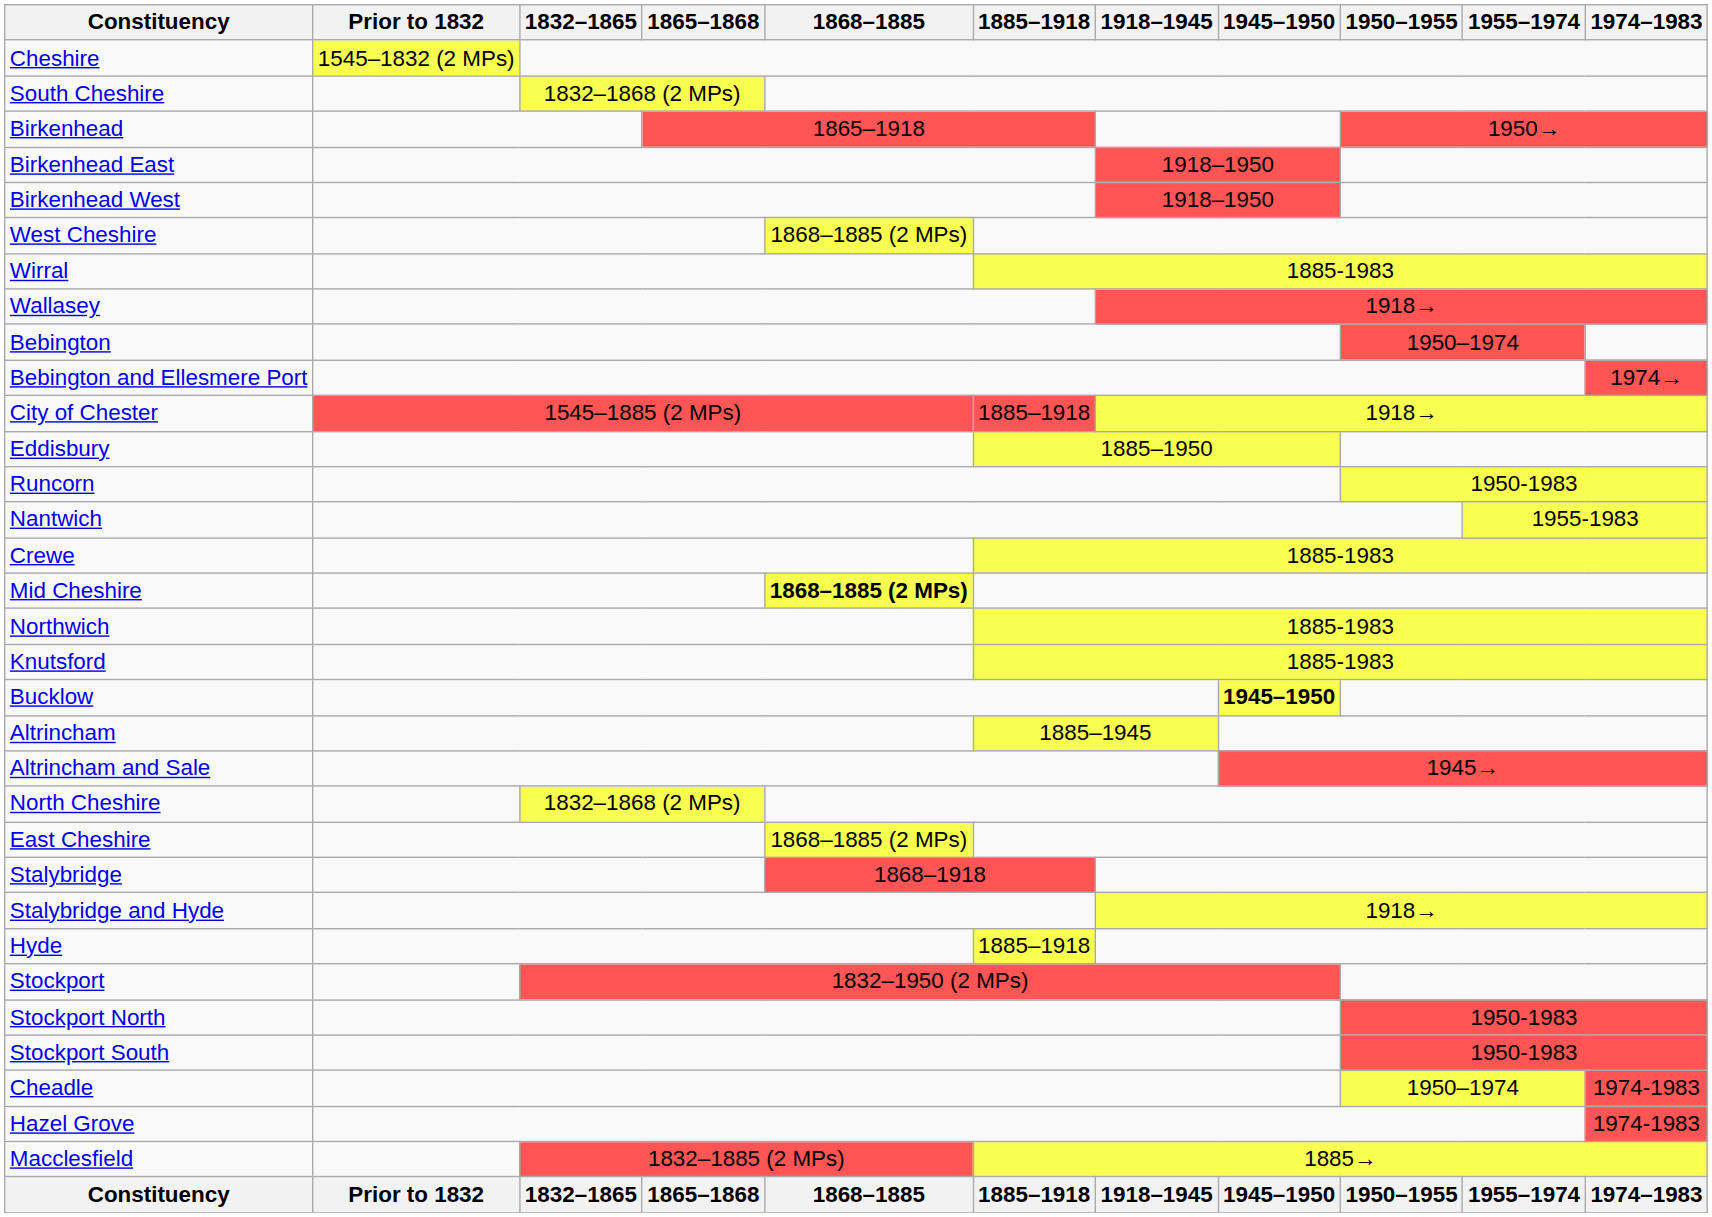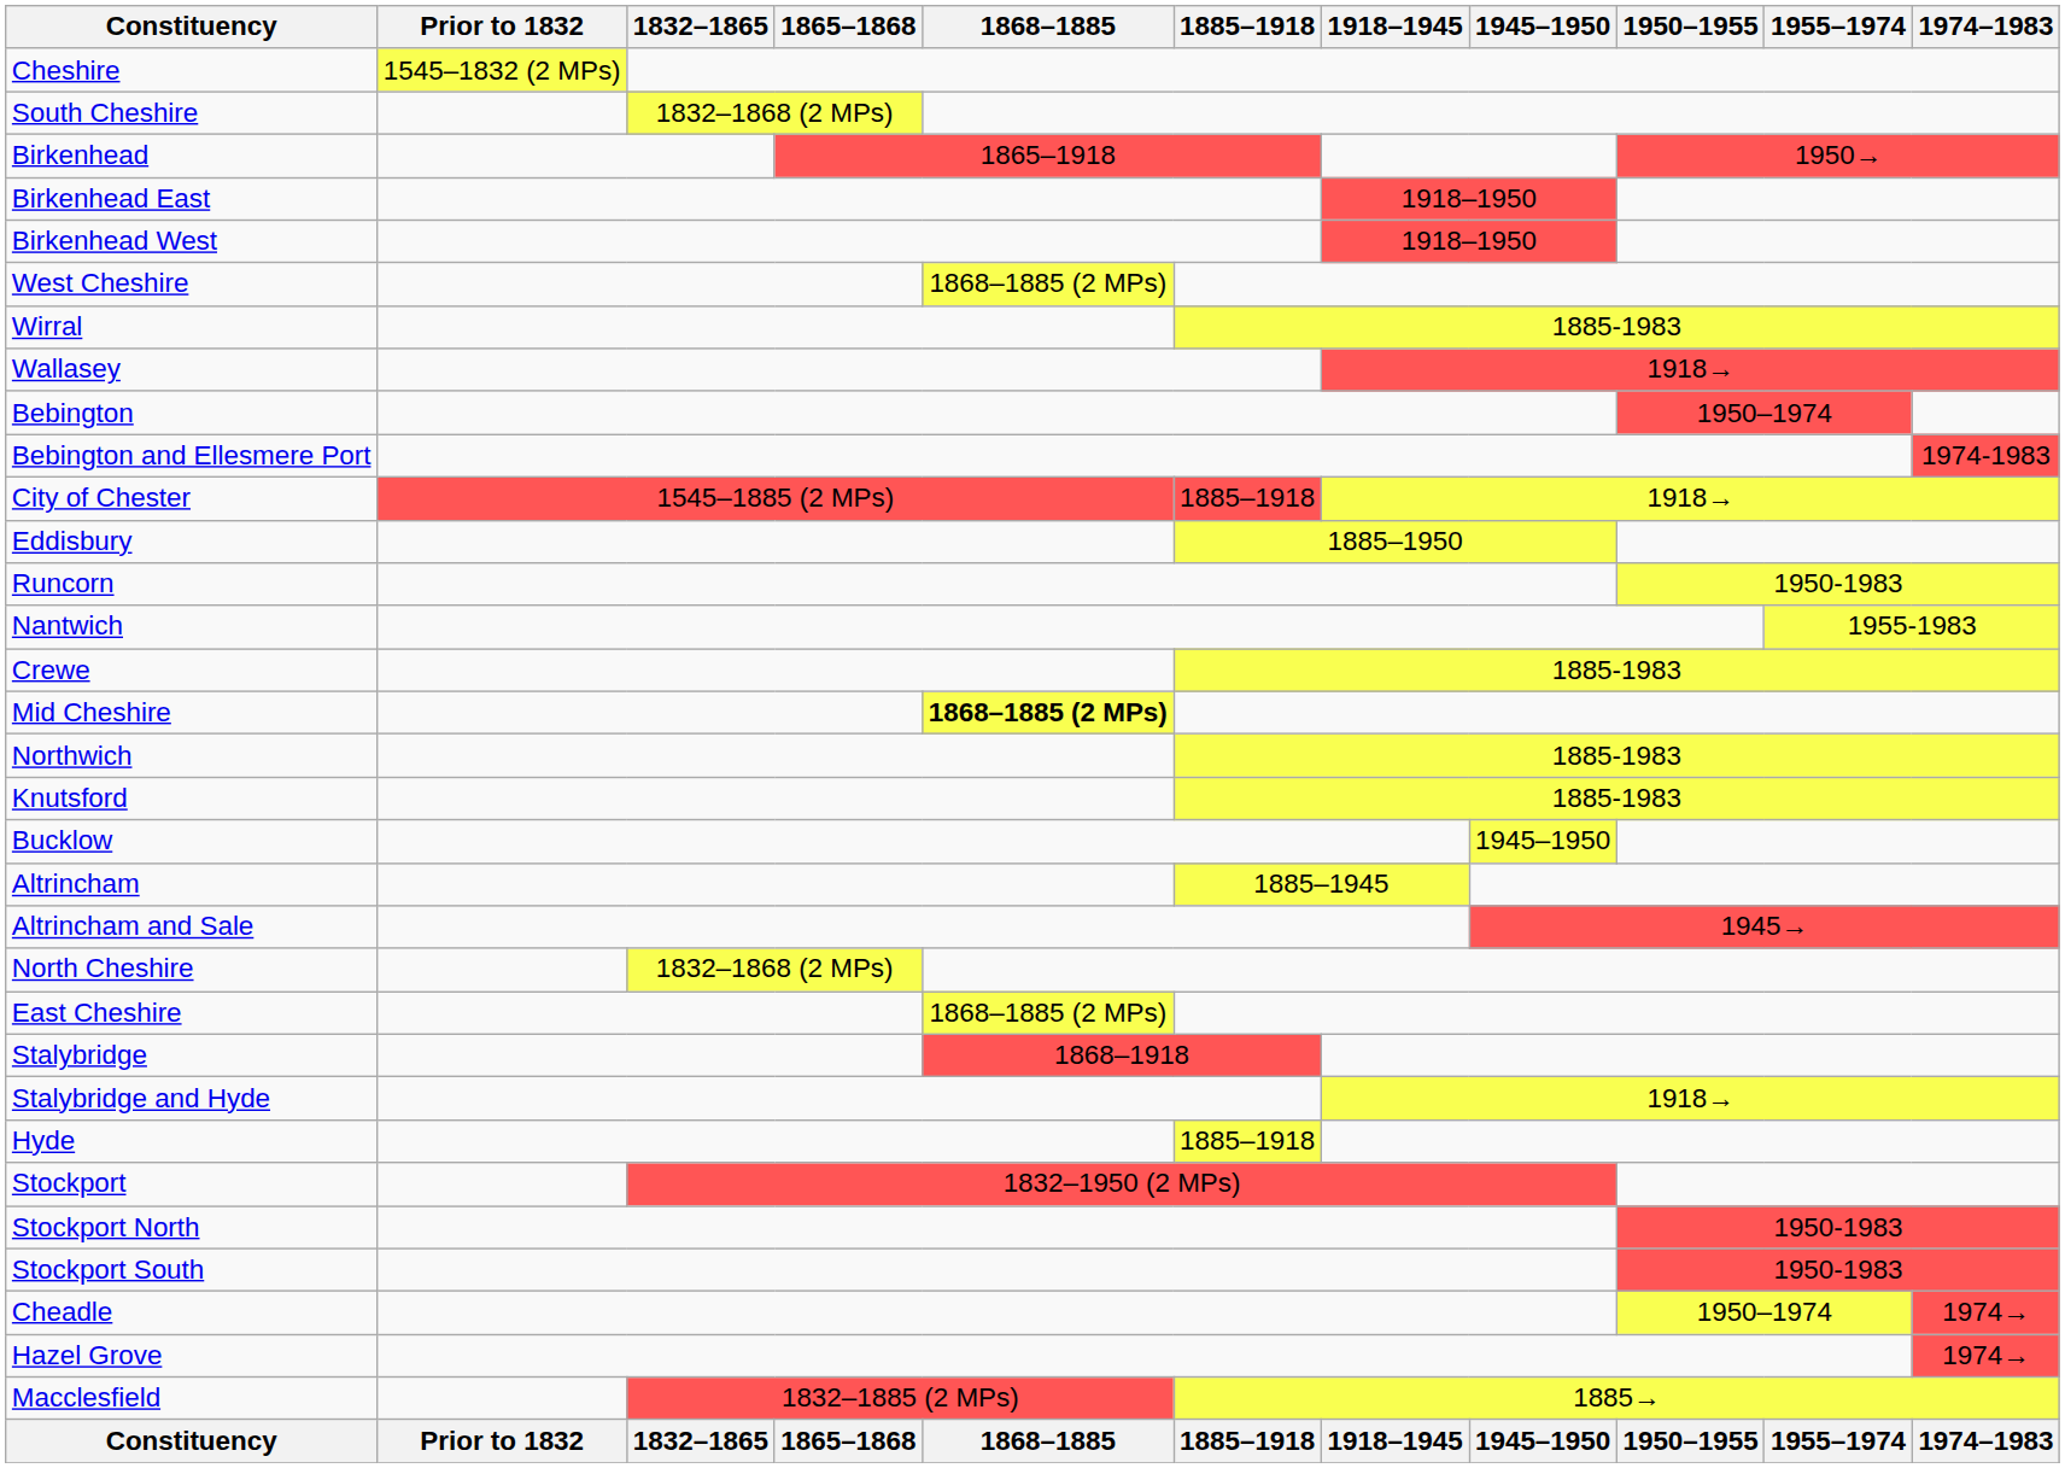Bebington and Ellesmere Port | 1974–1983: 1974→ -> 1974-1983
Bucklow | 1945–1950: bold -> normal
Cheadle | 1974–1983: 1974-1983 -> 1974→
Hazel Grove | 1974–1983: 1974-1983 -> 1974→
